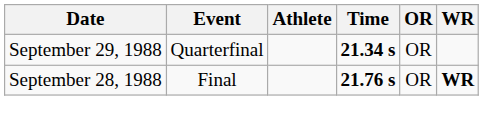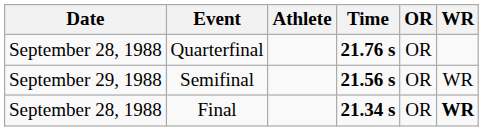Quarterfinal | Date: September 29, 1988 -> September 28, 1988
Quarterfinal | Time: 21.34 s -> 21.76 s
+ row: September 29, 1988 | Semifinal | 21.56 s | OR | WR
Final | Time: 21.76 s -> 21.34 s
